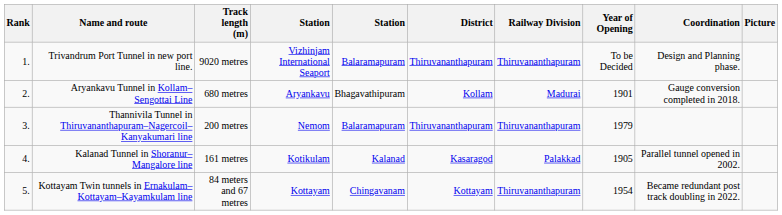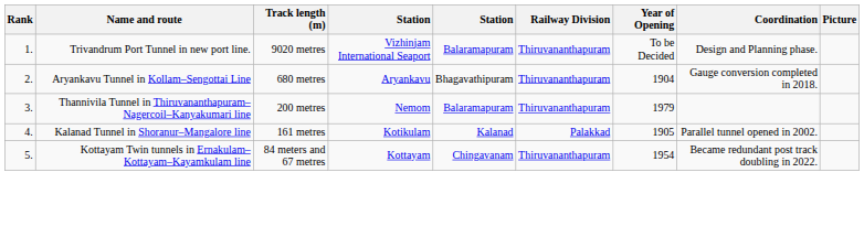- column: District | Thiruvananthapuram | Kollam | Thiruvananthapuram | Kasaragod | Kottayam
Aryankavu Tunnel in Kollam–Sengottai Line | Railway Division: Madurai -> Thiruvananthapuram
Aryankavu Tunnel in Kollam–Sengottai Line | Year of Opening: 1901 -> 1904
